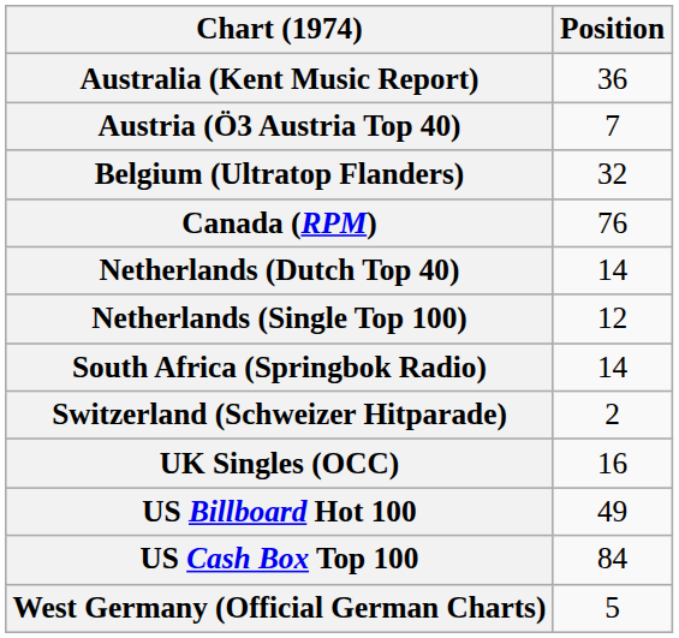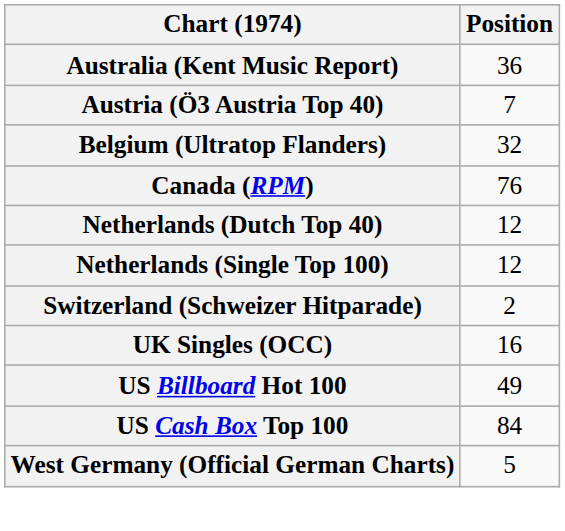Netherlands (Dutch Top 40) | Position: 14 -> 12
- row: South Africa (Springbok Radio) | 14
